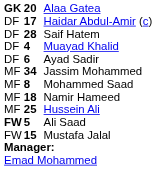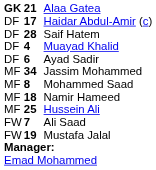Alaa Gatea | column 2: 20 -> 21
Ali Saad | column 1: bold -> normal
Ali Saad | column 2: 5 -> 7
Mustafa Jalal | column 2: 15 -> 19
